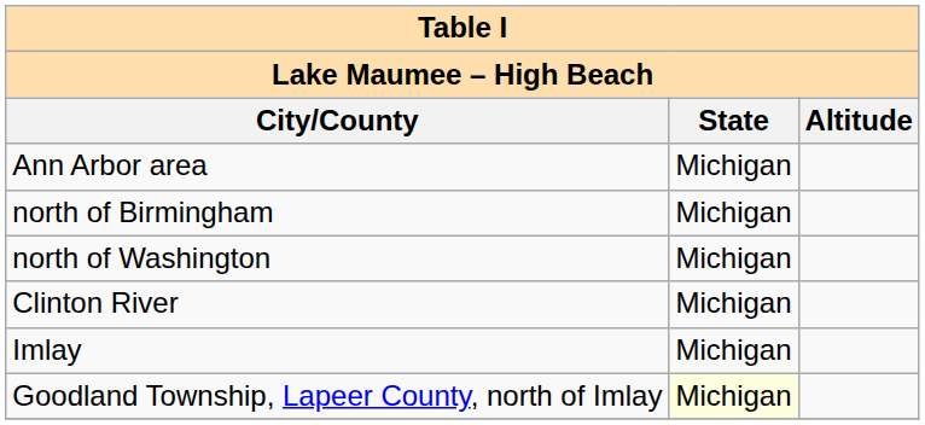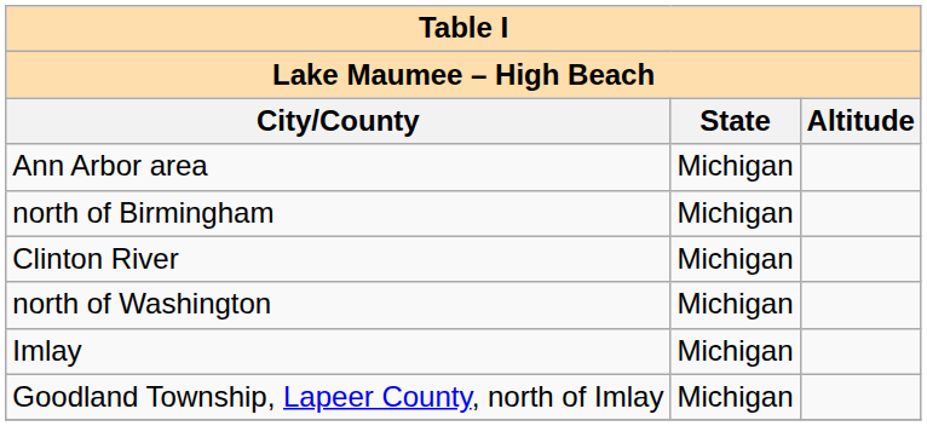rows swapped: north of Washington <-> Clinton River
Goodland Township, Lapeer County, north of Imlay | State: lightyellow background -> no background
